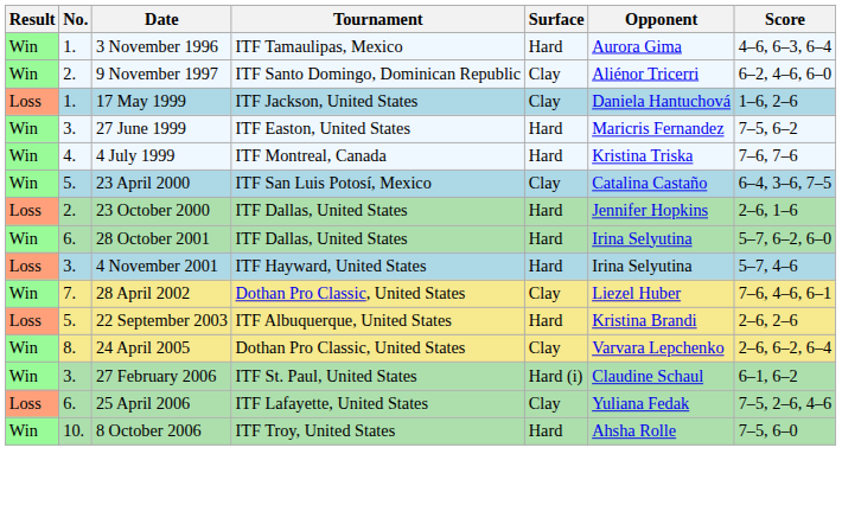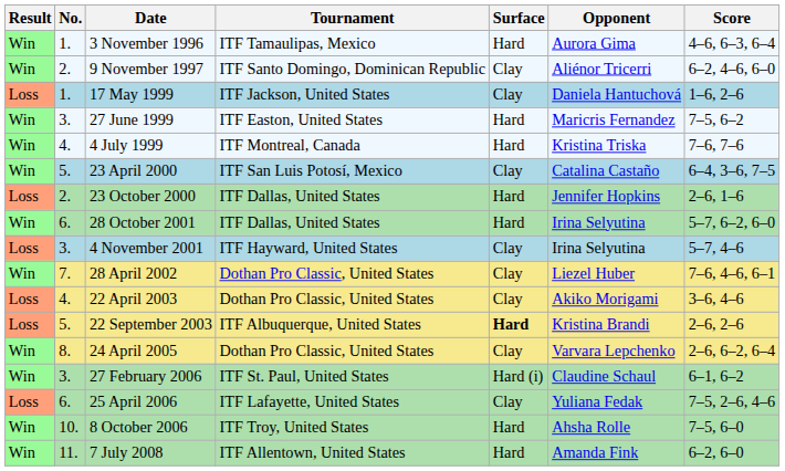4 November 2001 | Surface: Hard -> Clay
+ row: Loss | 4. | 22 April 2003 | Dothan Pro Classic, United States | Clay | Akiko Morigami | 3–6, 4–6
22 September 2003 | Surface: normal -> bold
+ row: Win | 11. | 7 July 2008 | ITF Allentown, United States | Hard | Amanda Fink | 6–2, 6–0
